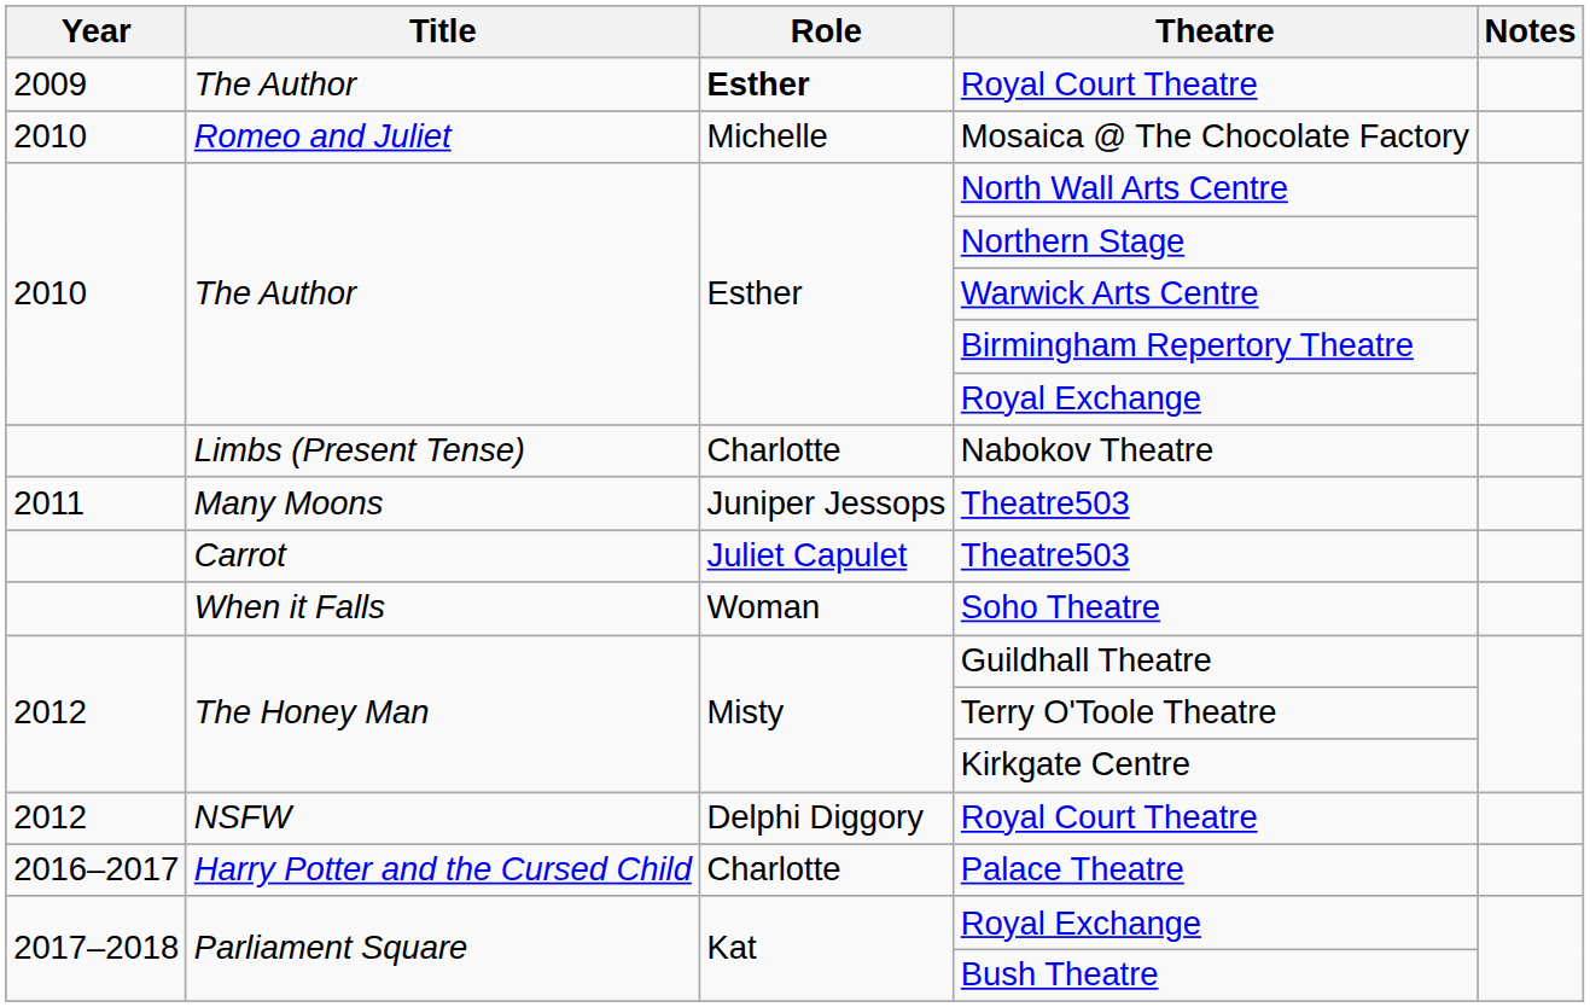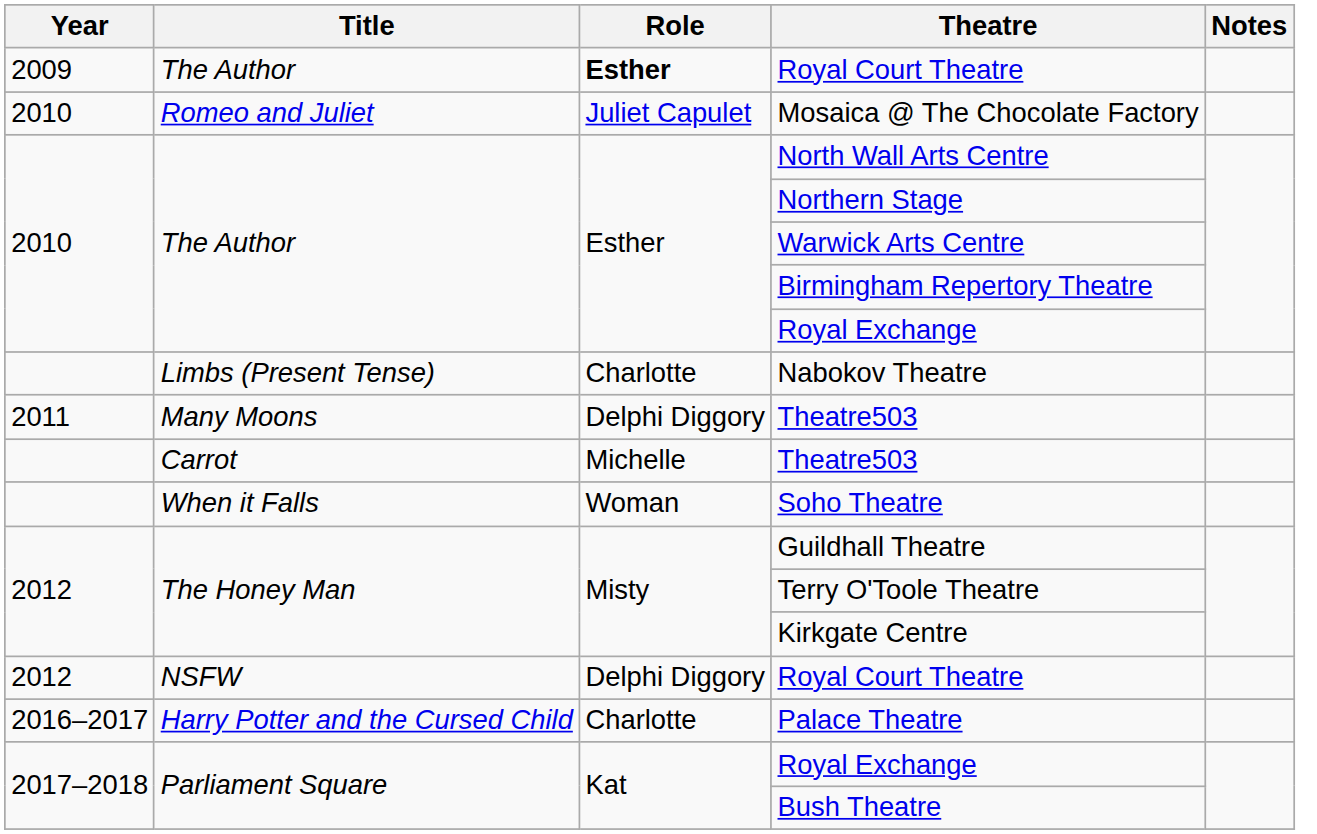Mosaica @ The Chocolate Factory | Role: Michelle -> Juliet Capulet
Many Moons / Theatre503 | Role: Juniper Jessops -> Delphi Diggory
Carrot / Theatre503 | Role: Juliet Capulet -> Michelle
